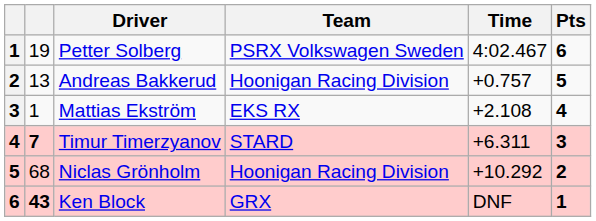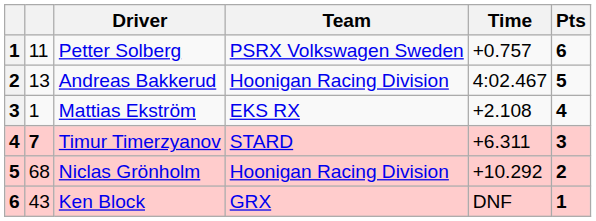Petter Solberg | column 2: 19 -> 11
Petter Solberg | Time: 4:02.467 -> +0.757
Andreas Bakkerud | Time: +0.757 -> 4:02.467
Ken Block | column 2: bold -> normal
